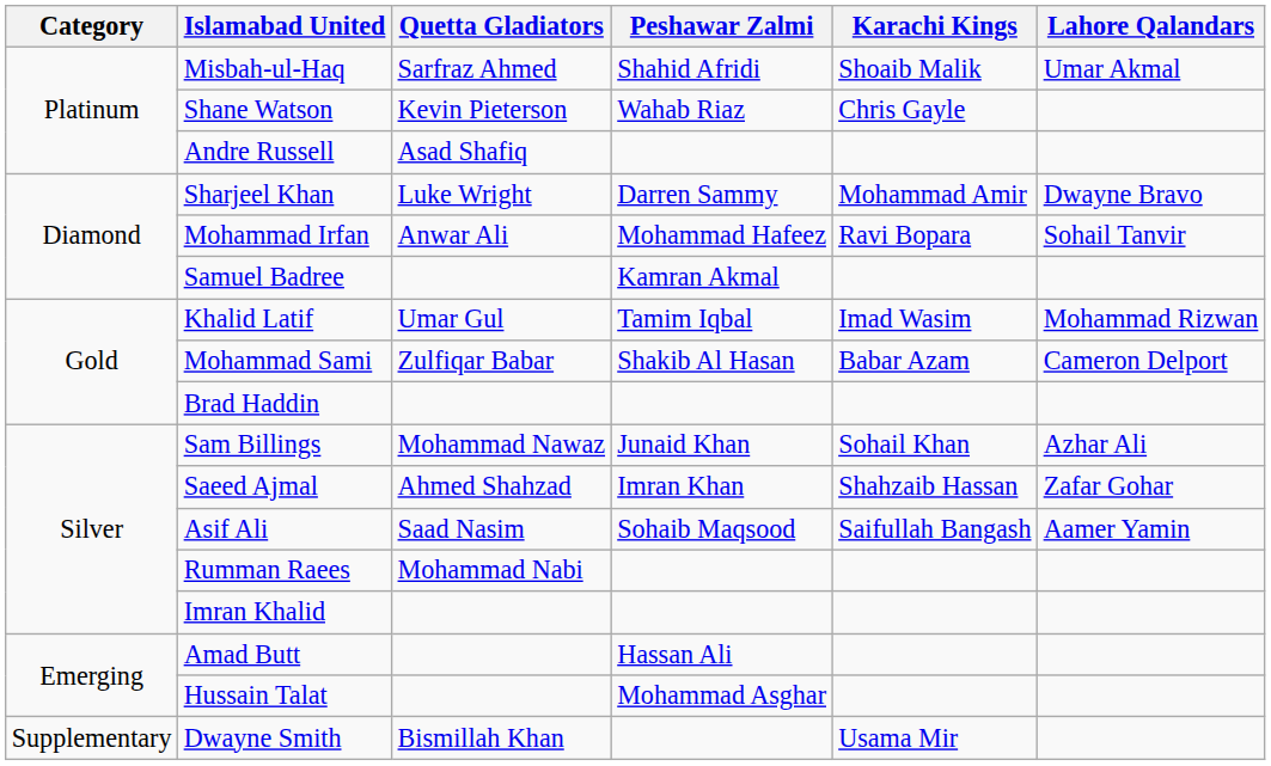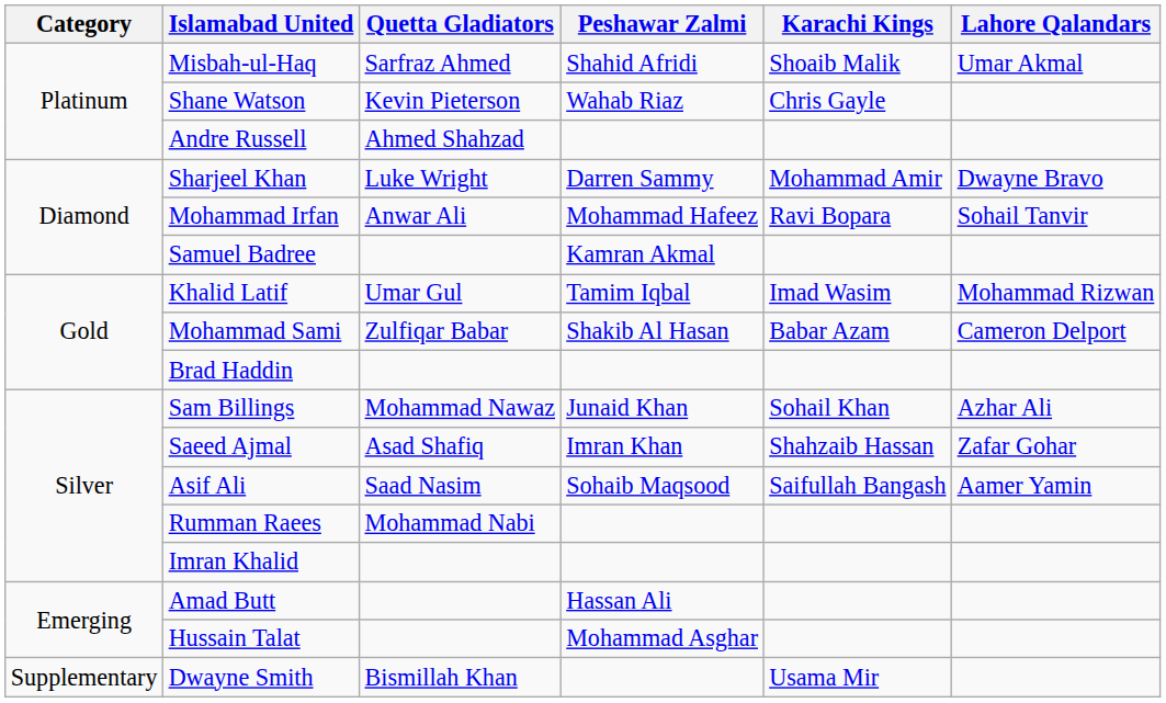Andre Russell | Quetta Gladiators: Asad Shafiq -> Ahmed Shahzad
Saeed Ajmal | Quetta Gladiators: Ahmed Shahzad -> Asad Shafiq
